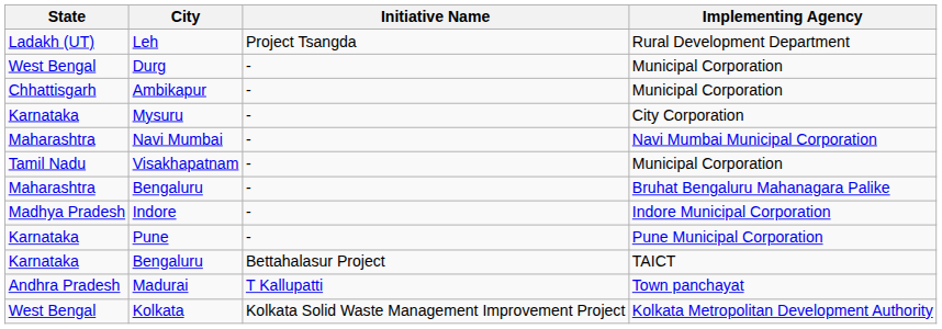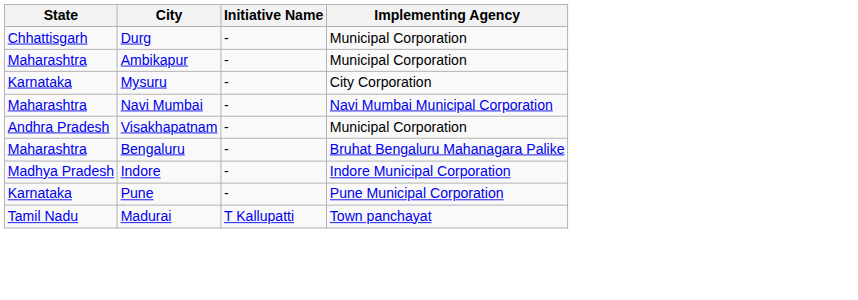- row: Ladakh (UT) | Leh | Project Tsangda | Rural Development Department
Durg | State: West Bengal -> Chhattisgarh
Ambikapur | State: Chhattisgarh -> Maharashtra
Visakhapatnam | State: Tamil Nadu -> Andhra Pradesh
- row: Karnataka | Bengaluru | Bettahalasur Project | TAICT
Madurai | State: Andhra Pradesh -> Tamil Nadu
- row: West Bengal | Kolkata | Kolkata Solid Waste Management Improvement Project | Kolkata Metropolitan Development Authority
